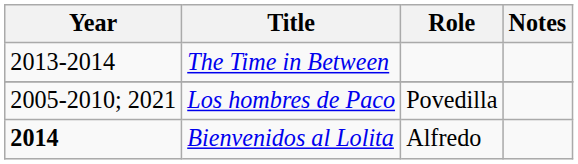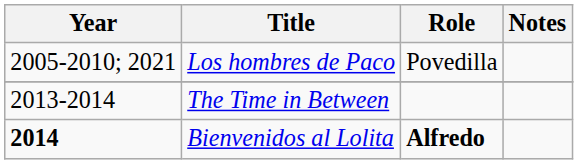rows swapped: Los hombres de Paco <-> The Time in Between
Bienvenidos al Lolita | Role: normal -> bold
